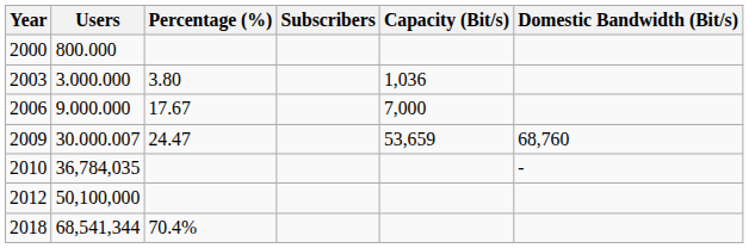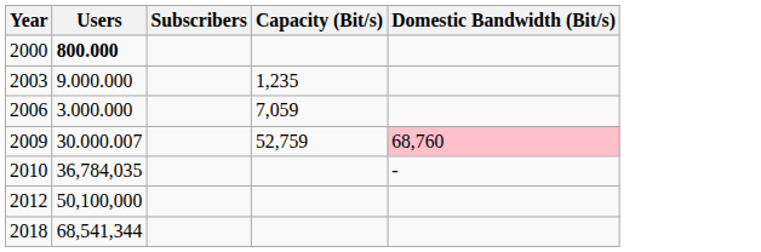- column: Percentage (%) | 3.80 | 17.67 | 24.47 | 70.4%
2000 | Users: normal -> bold
2003 | Users: 3.000.000 -> 9.000.000
2003 | Capacity (Bit/s): 1,036 -> 1,235
2006 | Users: 9.000.000 -> 3.000.000
2006 | Capacity (Bit/s): 7,000 -> 7,059
2009 | Capacity (Bit/s): 53,659 -> 52,759
2009 | Domestic Bandwidth (Bit/s): no background -> pink background
